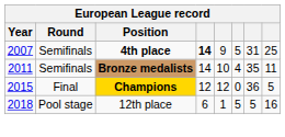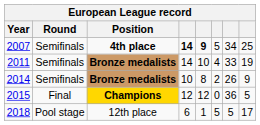2007 | column 5: normal -> bold
2007 | column 7: 31 -> 34
2011 | column 7: 35 -> 33
2011 | column 8: 11 -> 19
+ row: 2014 | Semifinals | Bronze medalists | 10 | 8 | 2 | 26 | 9
2018 | column 8: 16 -> 17
